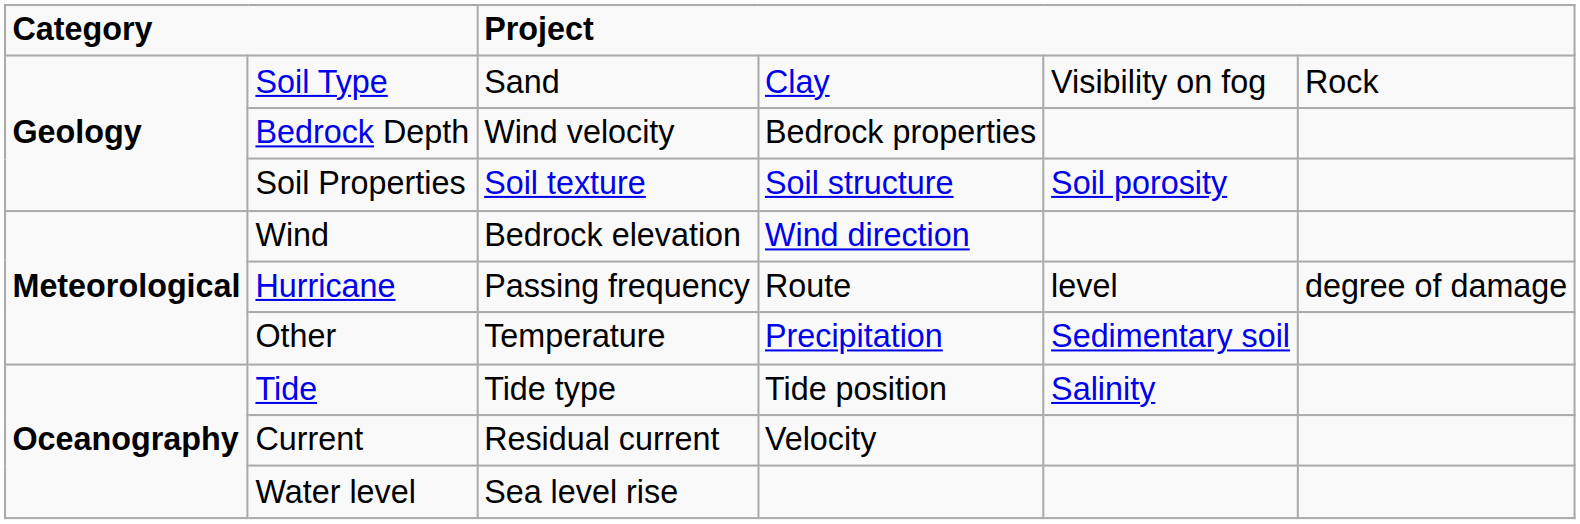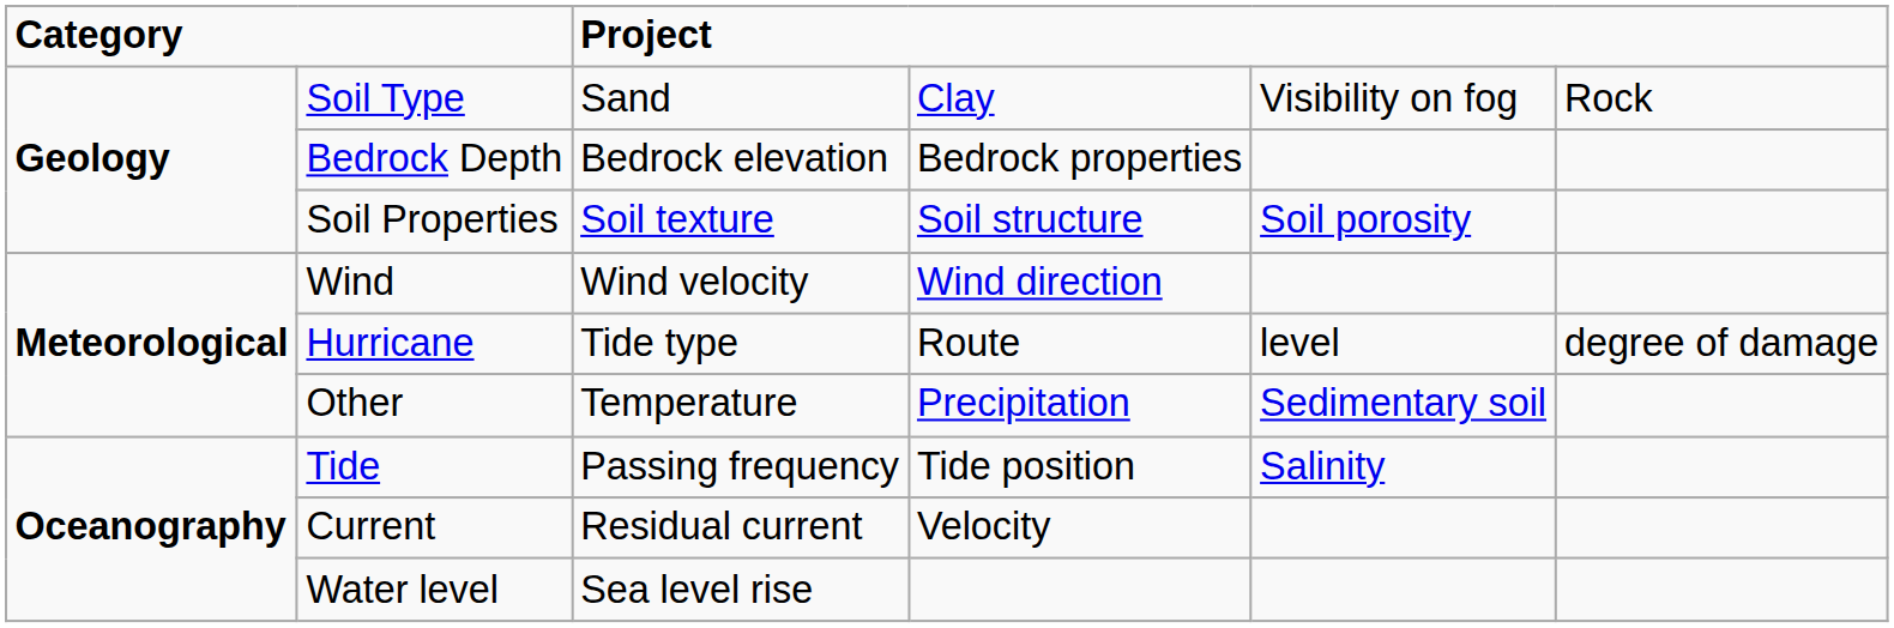Bedrock Depth | column 3: Wind velocity -> Bedrock elevation
Wind | column 3: Bedrock elevation -> Wind velocity
Hurricane | column 3: Passing frequency -> Tide type
Tide | column 3: Tide type -> Passing frequency
